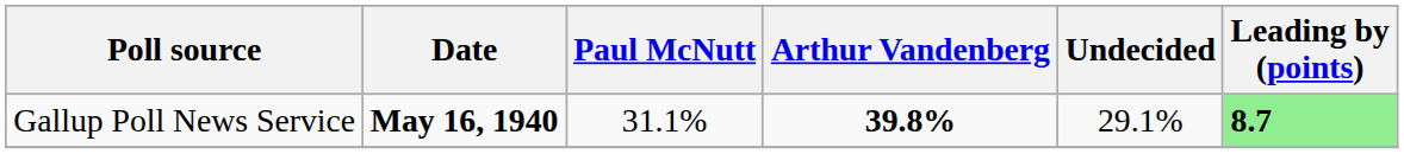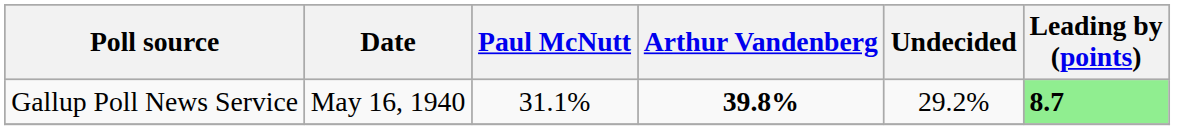Gallup Poll News Service | Date: bold -> normal
Gallup Poll News Service | Undecided: 29.1% -> 29.2%
